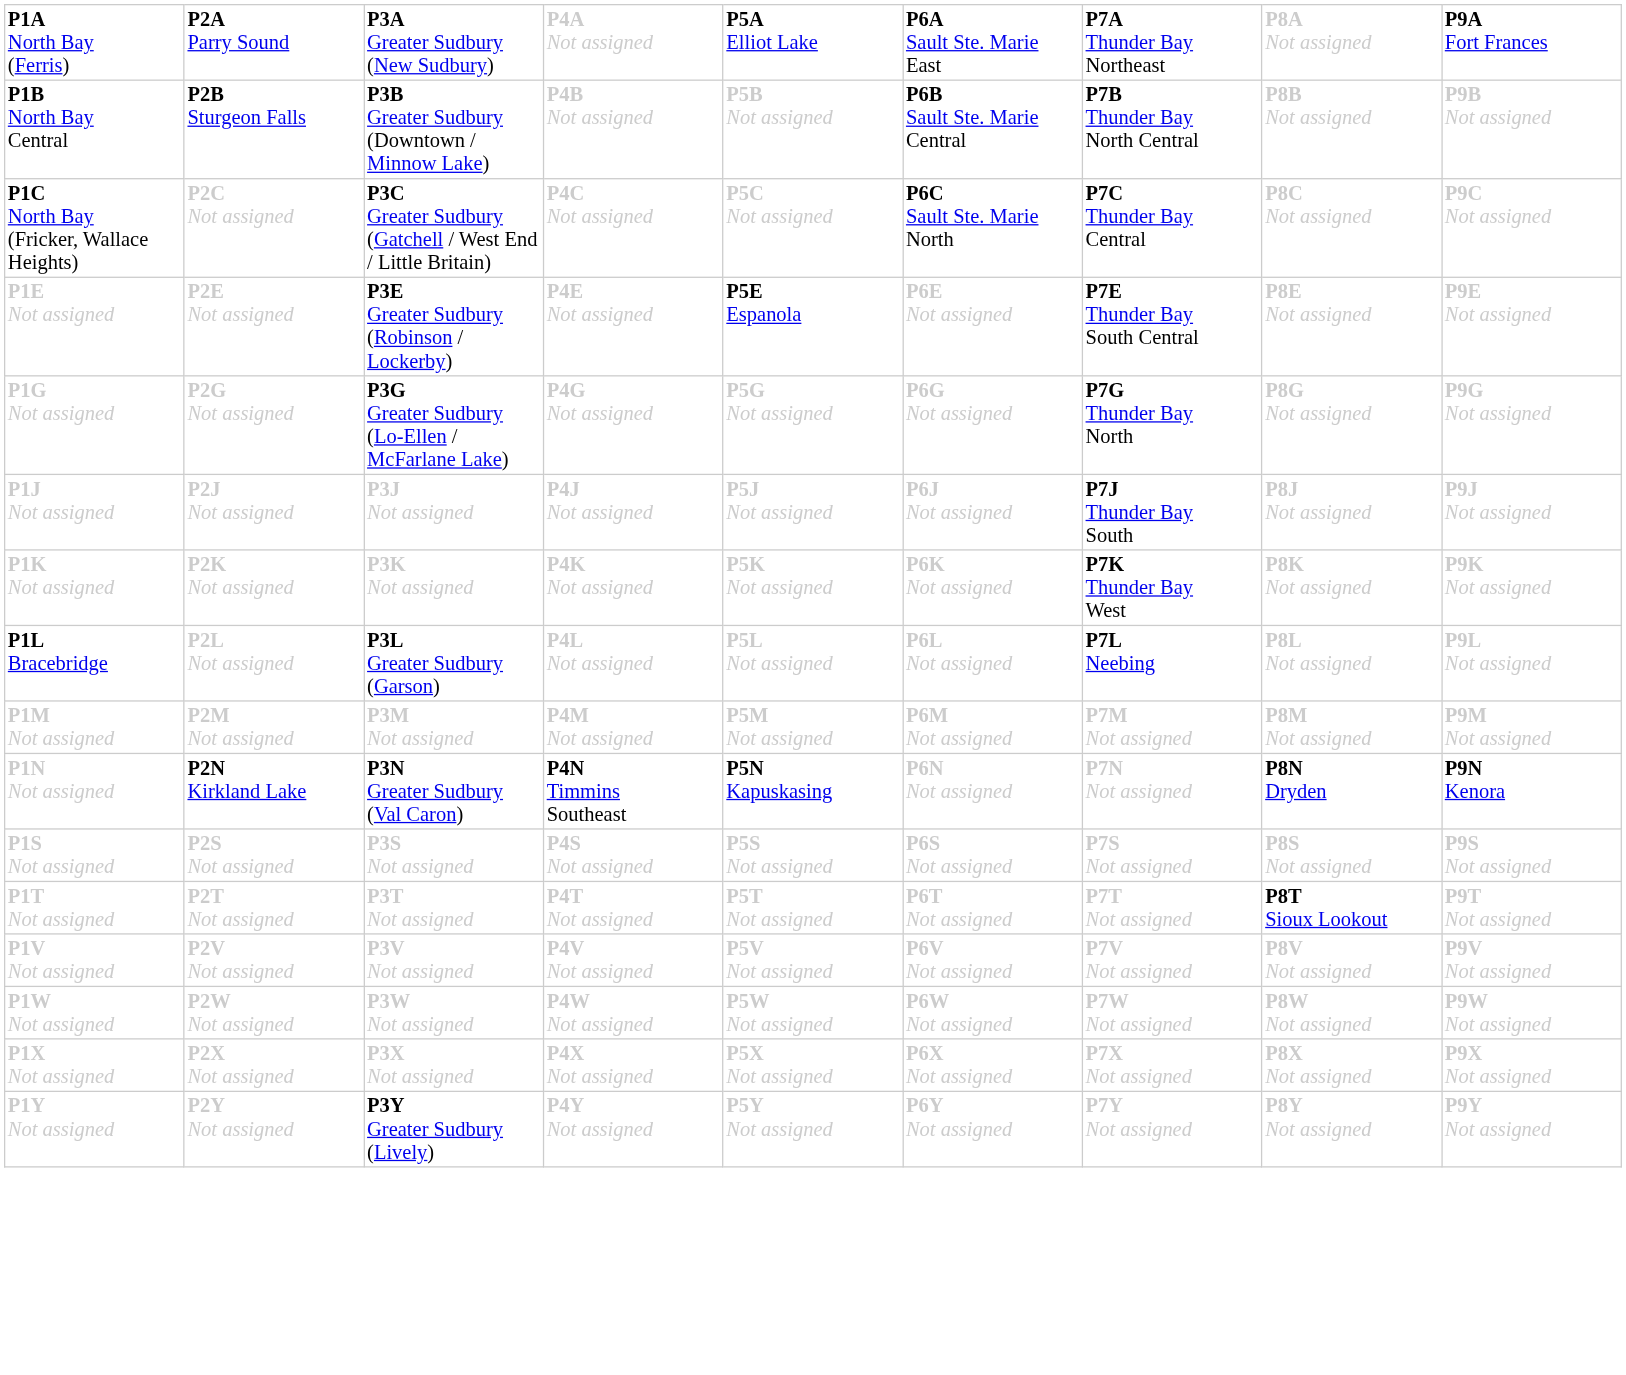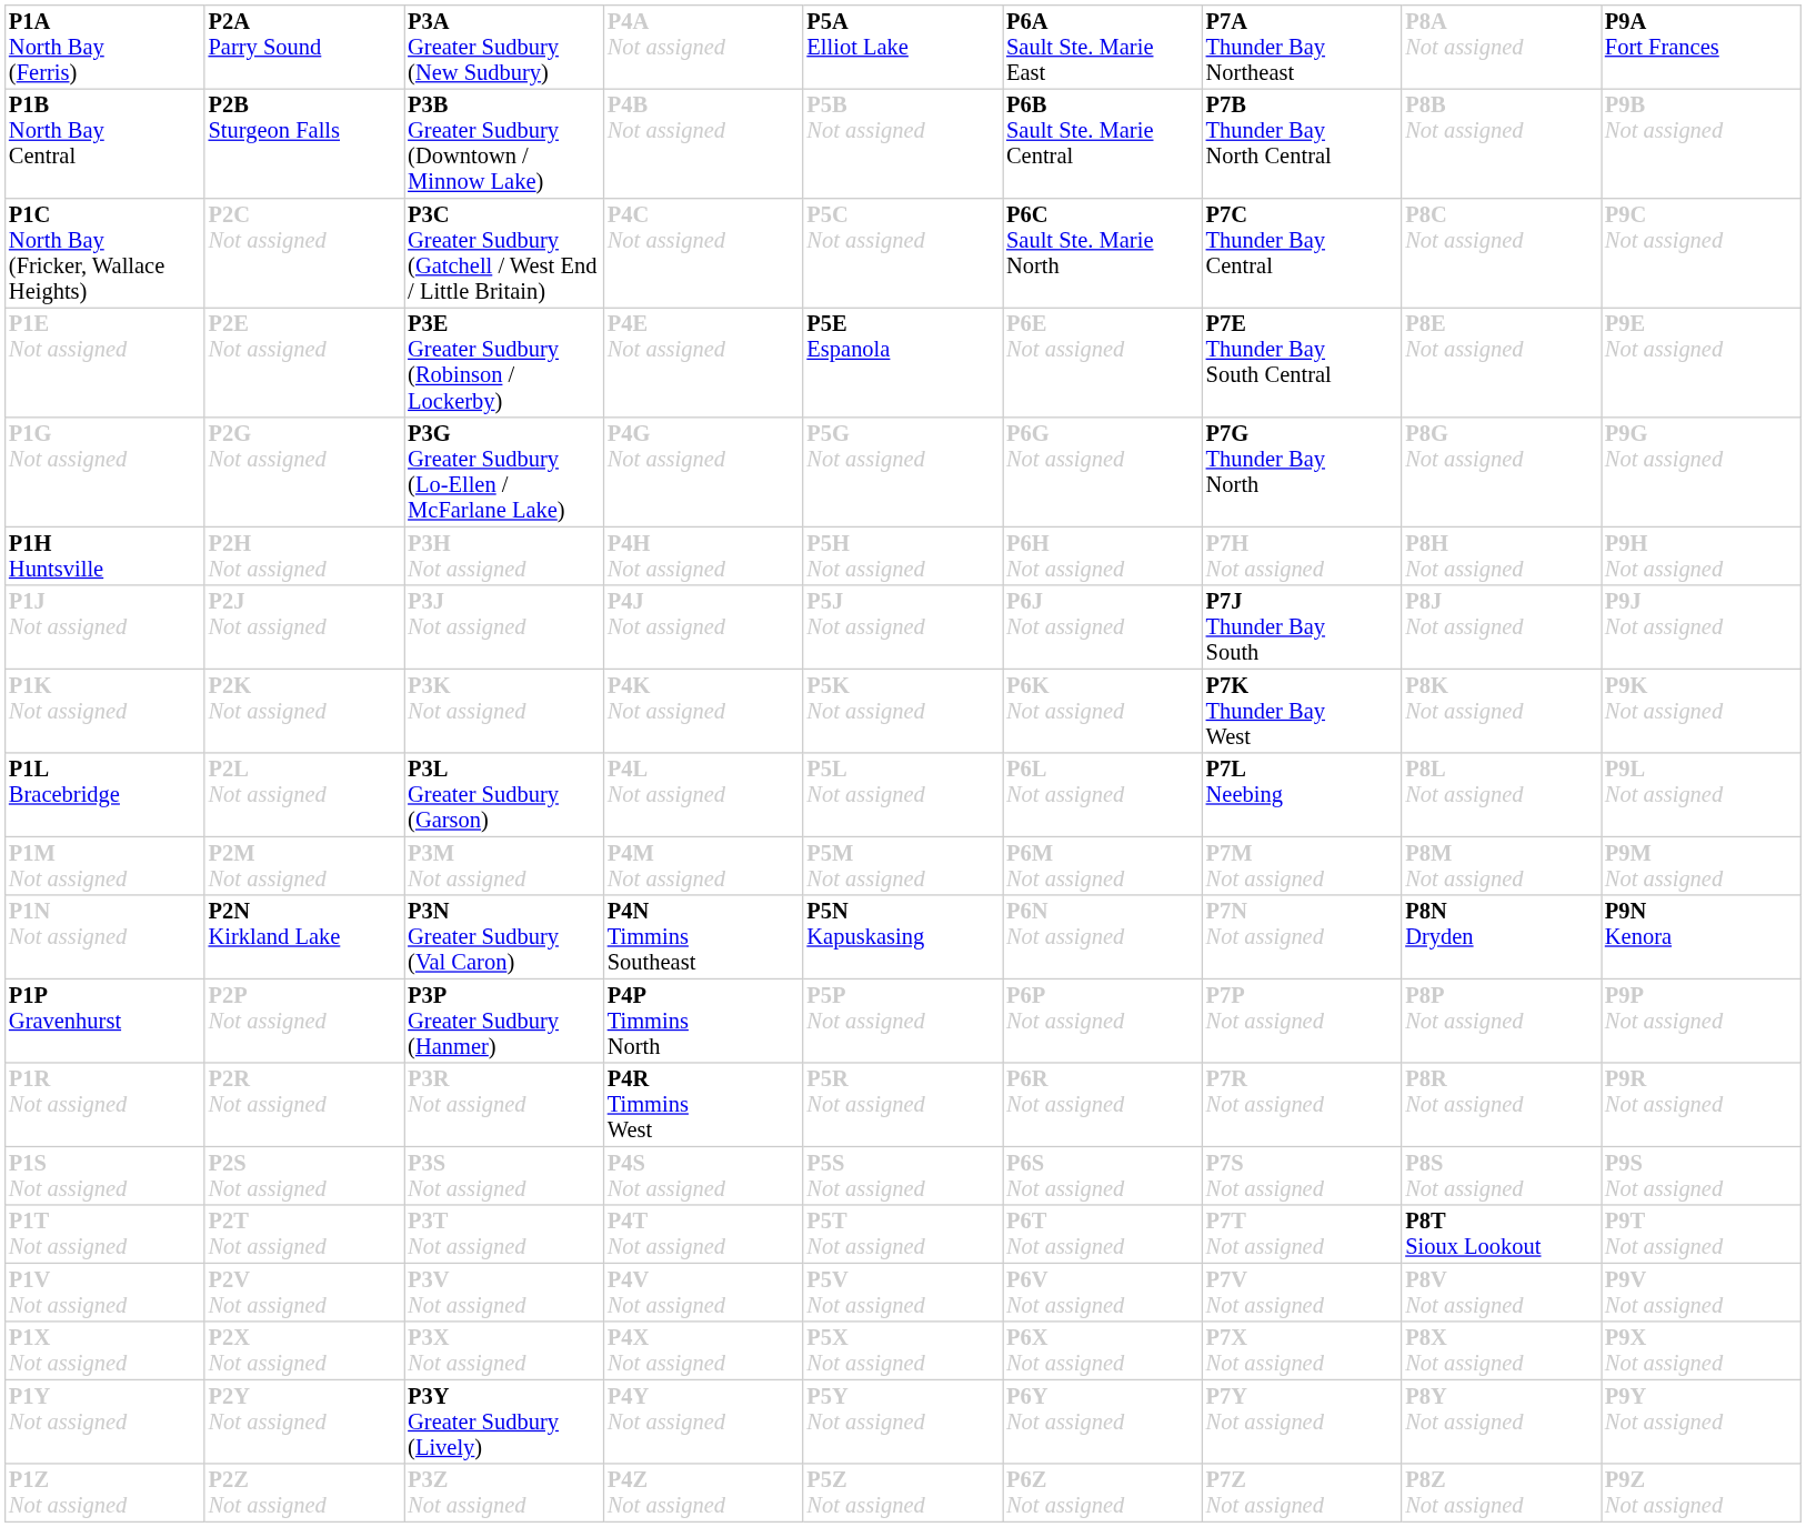+ row: P1H Huntsville | P2H Not assigned | P3H Not assigned | P4H Not assigned | P5H Not assigned | P6H Not assigned | P7H Not assigned | P8H Not assigned | P9H Not assigned
+ row: P1P Gravenhurst | P2P Not assigned | P3P Greater Sudbury (Hanmer) | P4P Timmins North | P5P Not assigned | P6P Not assigned | P7P Not assigned | P8P Not assigned | P9P Not assigned
+ row: P1R Not assigned | P2R Not assigned | P3R Not assigned | P4R Timmins West | P5R Not assigned | P6R Not assigned | P7R Not assigned | P8R Not assigned | P9R Not assigned
- row: P1W Not assigned | P2W Not assigned | P3W Not assigned | P4W Not assigned | P5W Not assigned | P6W Not assigned | P7W Not assigned | P8W Not assigned | P9W Not assigned
+ row: P1Z Not assigned | P2Z Not assigned | P3Z Not assigned | P4Z Not assigned | P5Z Not assigned | P6Z Not assigned | P7Z Not assigned | P8Z Not assigned | P9Z Not assigned
